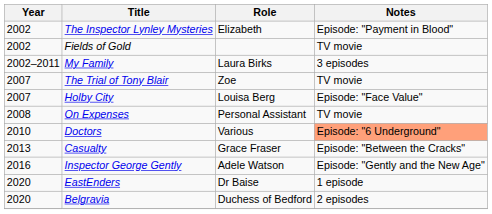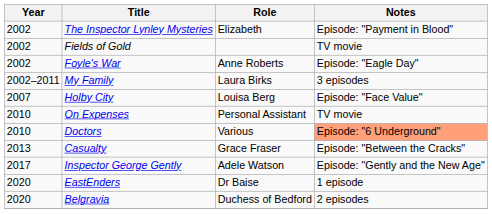+ row: 2002 | Foyle's War | Anne Roberts | Episode: "Eagle Day"
- row: 2007 | The Trial of Tony Blair | Zoe | TV movie
On Expenses | Year: 2008 -> 2010
Inspector George Gently | Year: 2016 -> 2017
